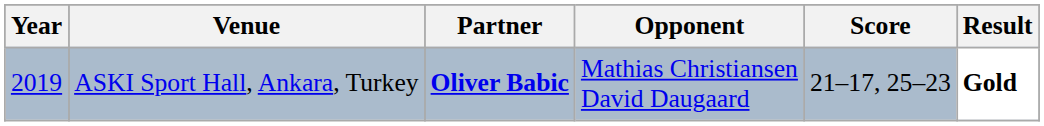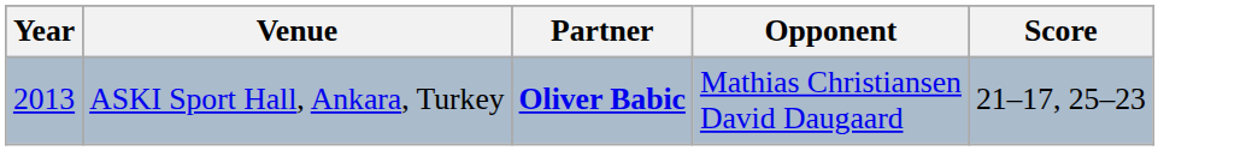- column: Result | Gold
ASKI Sport Hall, Ankara, Turkey | Year: 2019 -> 2013
